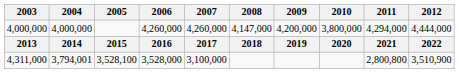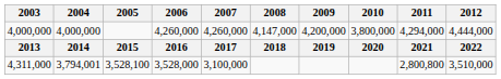4,311,000 | 2012: 3,510,900 -> 3,510,000
